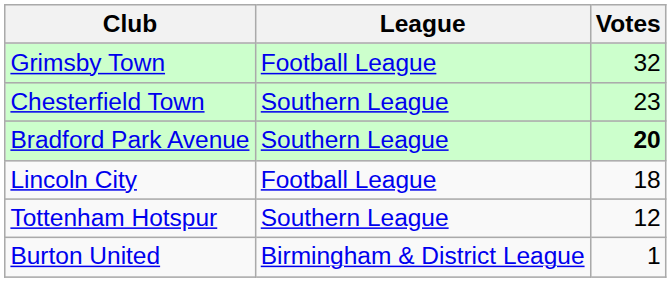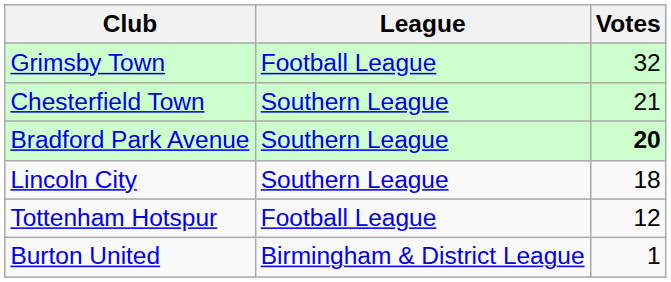Chesterfield Town | Votes: 23 -> 21
Lincoln City | League: Football League -> Southern League
Tottenham Hotspur | League: Southern League -> Football League
